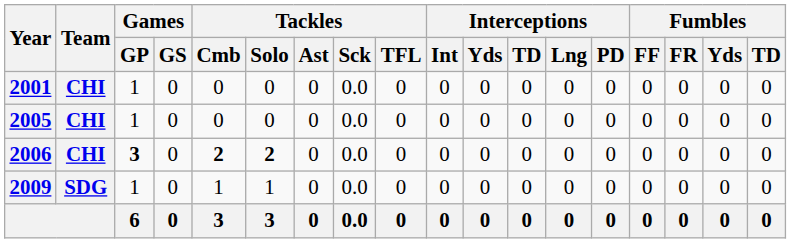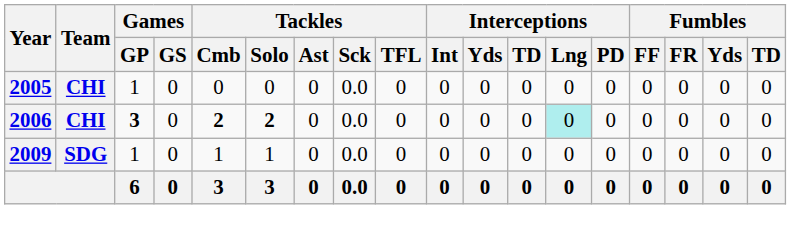- row: 2001 | CHI | 1 | 0 | 0 | 0 | 0 | 0.0 | 0 | 0 | 0 | 0 | 0 | 0 | 0 | 0 | 0 | 0
2006 | Interceptions / Lng: no background -> paleturquoise background
